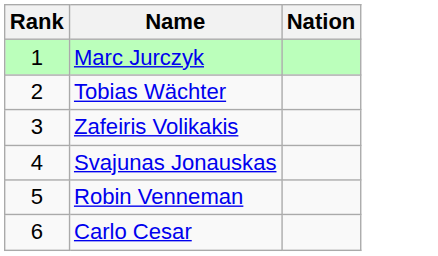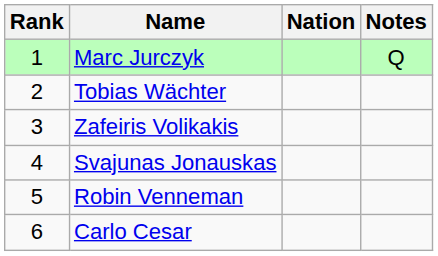+ column: Notes | Q
